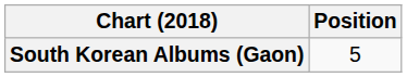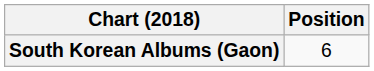South Korean Albums (Gaon) | Position: 5 -> 6
